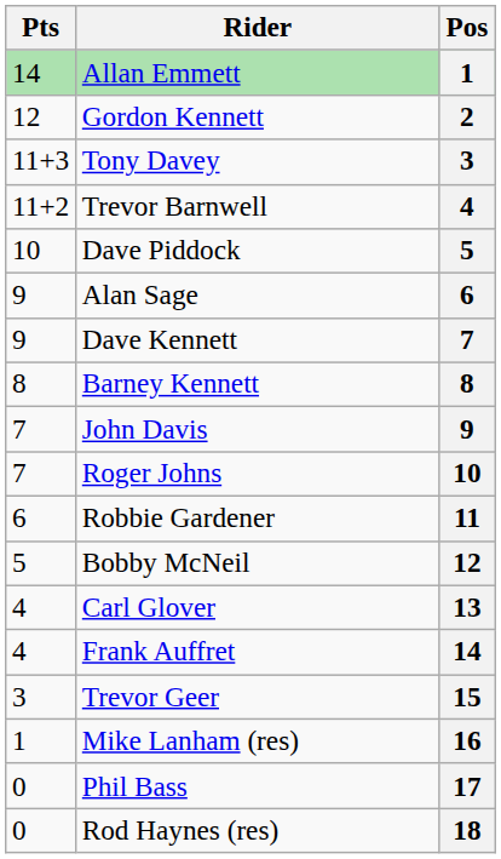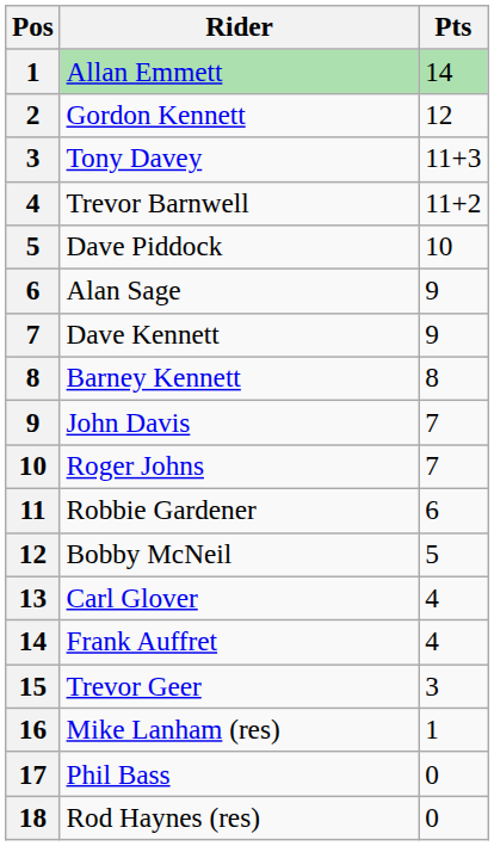columns swapped: Pos <-> Pts
